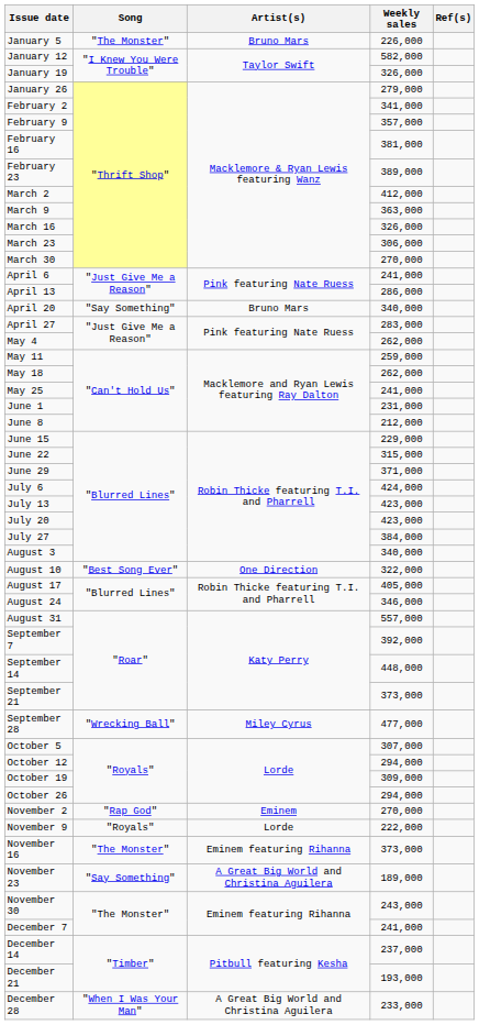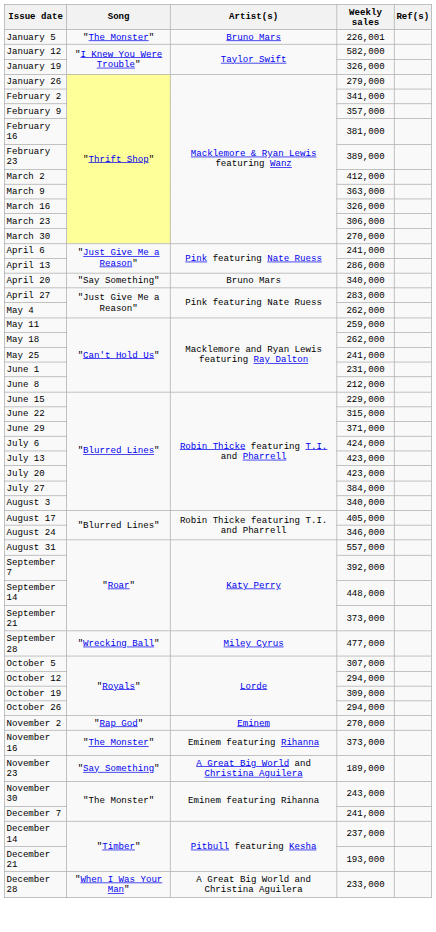January 5 | Weekly sales: 226,000 -> 226,001
- row: August 10 | "Best Song Ever" | One Direction | 322,000
- row: November 9 | "Royals" | Lorde | 222,000
